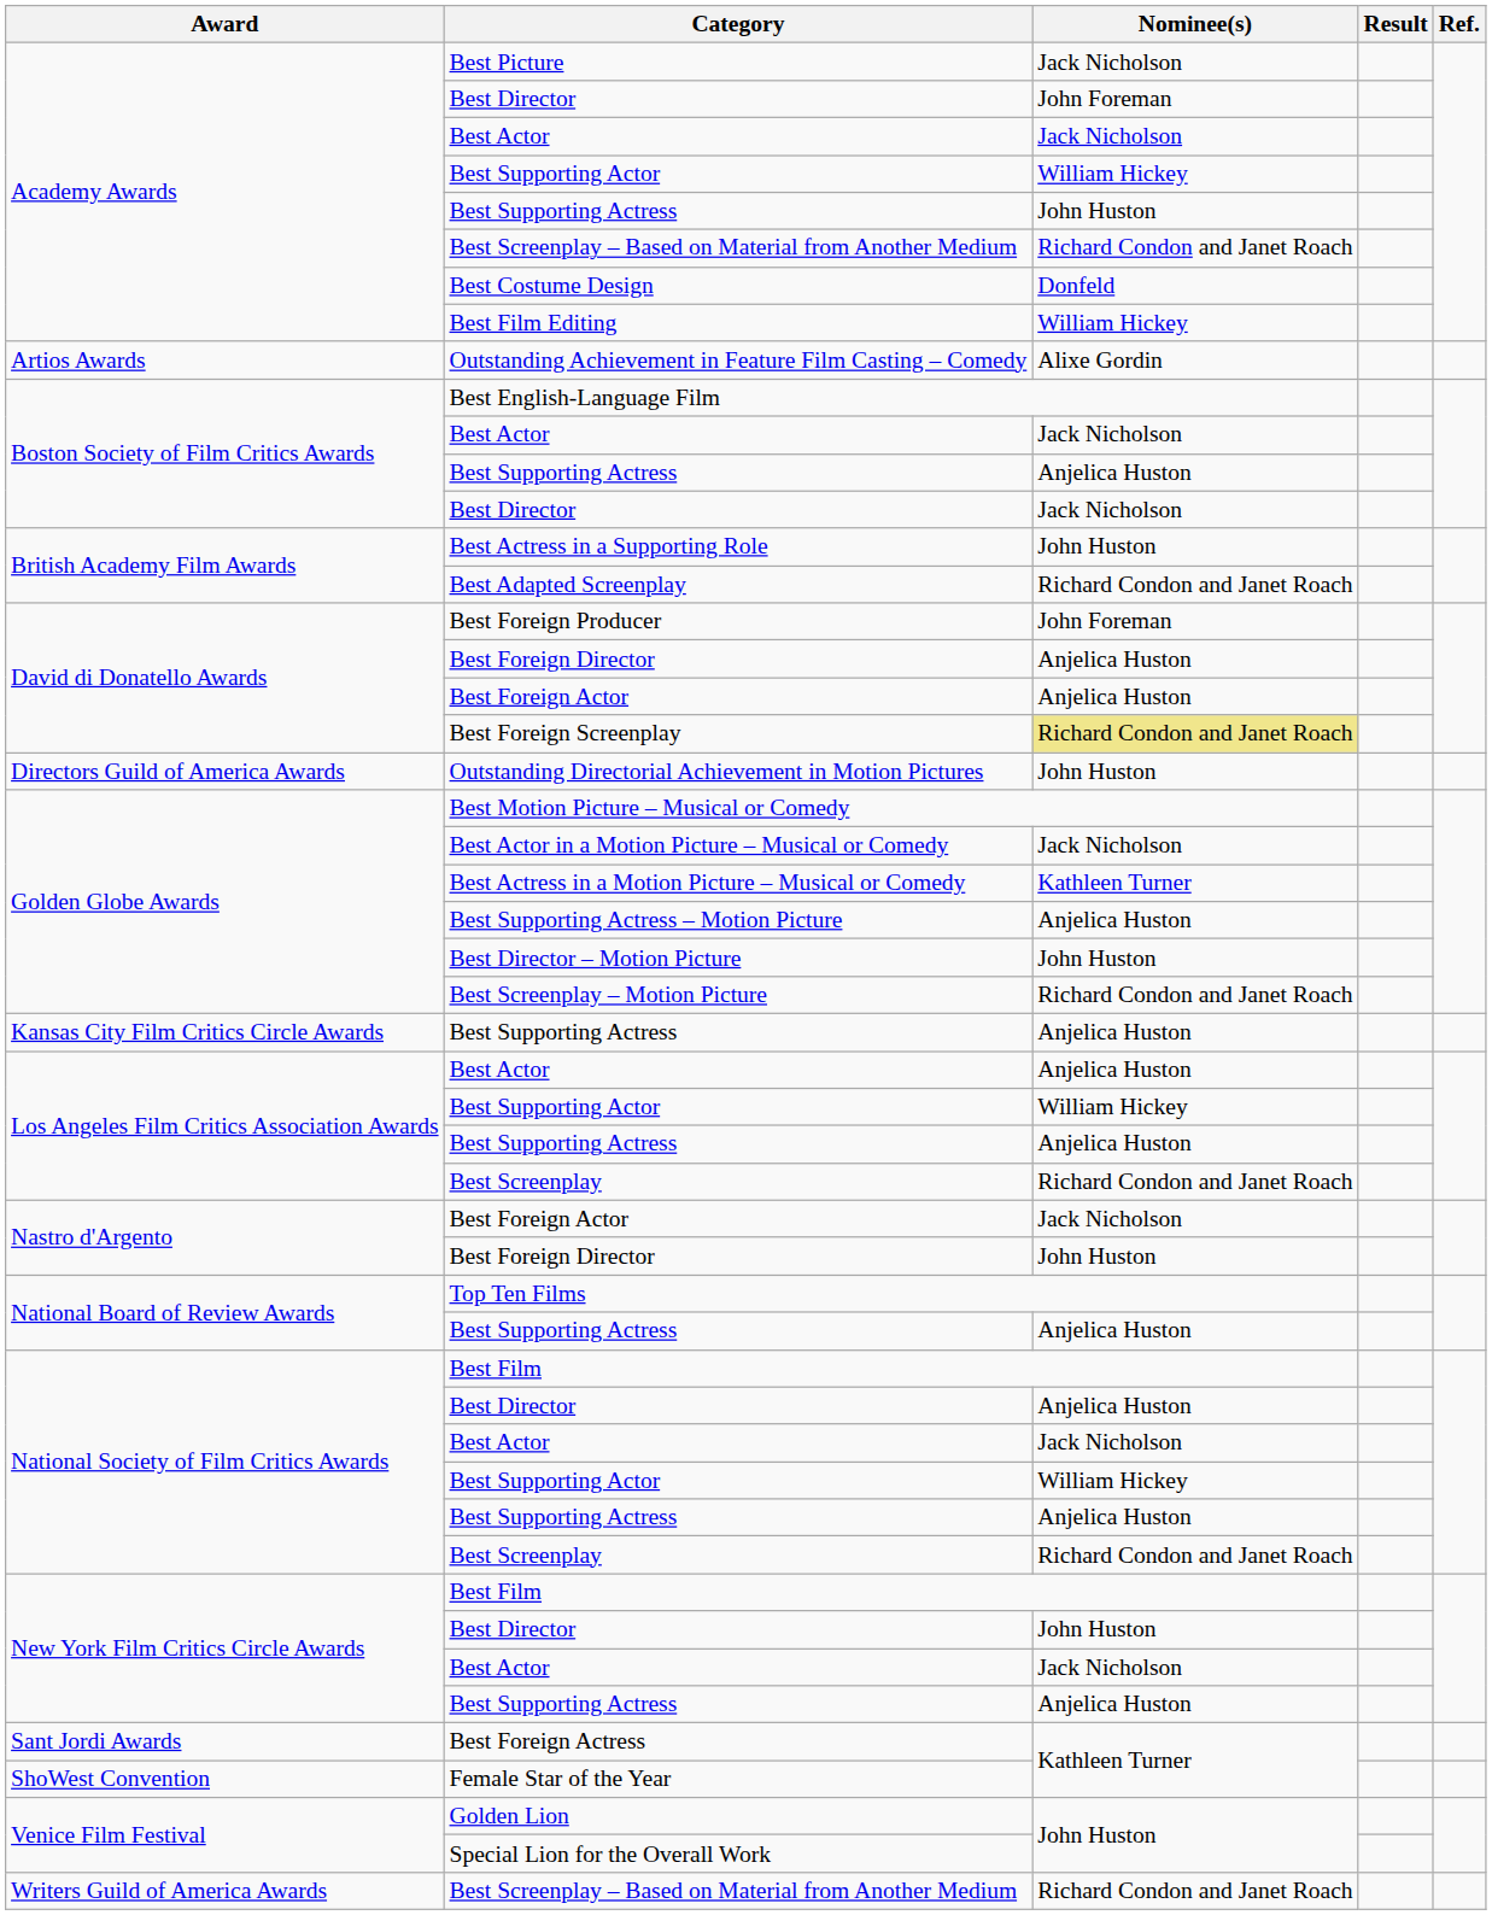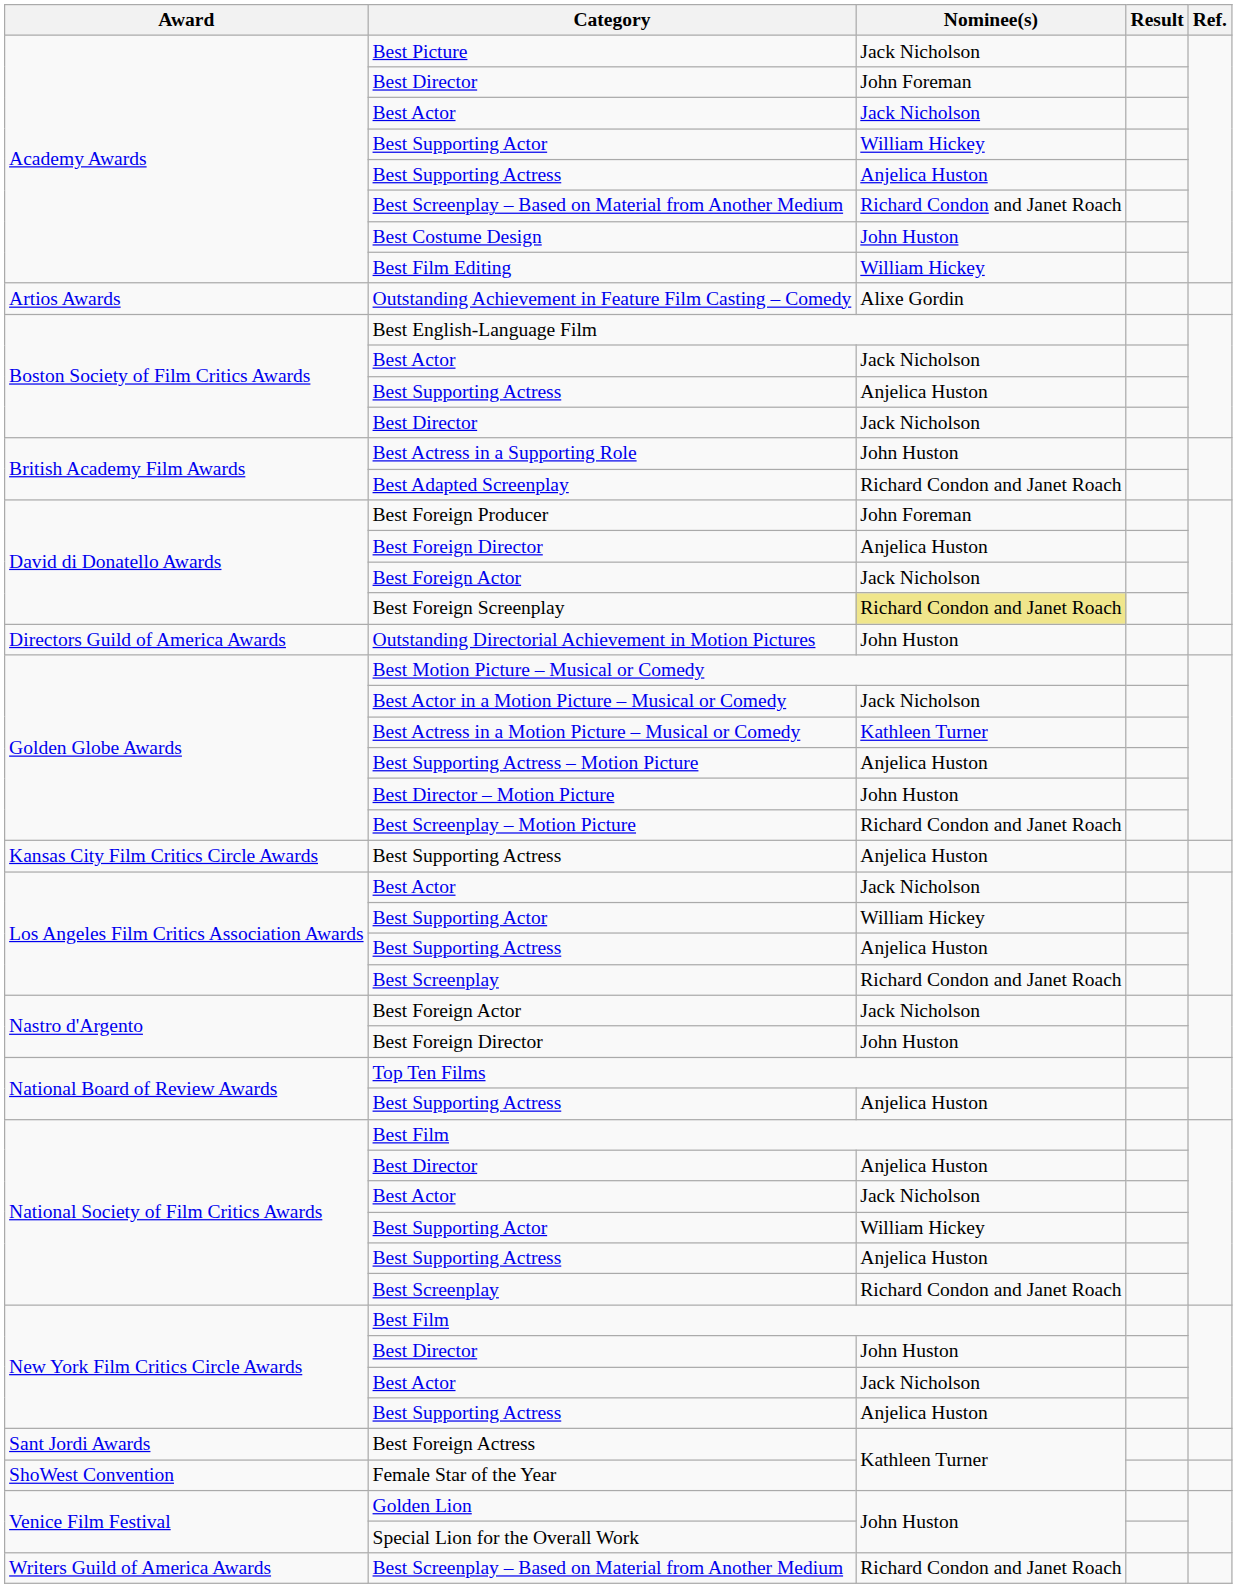Academy Awards / Best Supporting Actress | Nominee(s): John Huston -> Anjelica Huston
Best Costume Design | Nominee(s): Donfeld -> John Huston
David di Donatello Awards / Best Foreign Actor | Nominee(s): Anjelica Huston -> Jack Nicholson
Los Angeles Film Critics Association Awards / Best Actor | Nominee(s): Anjelica Huston -> Jack Nicholson
